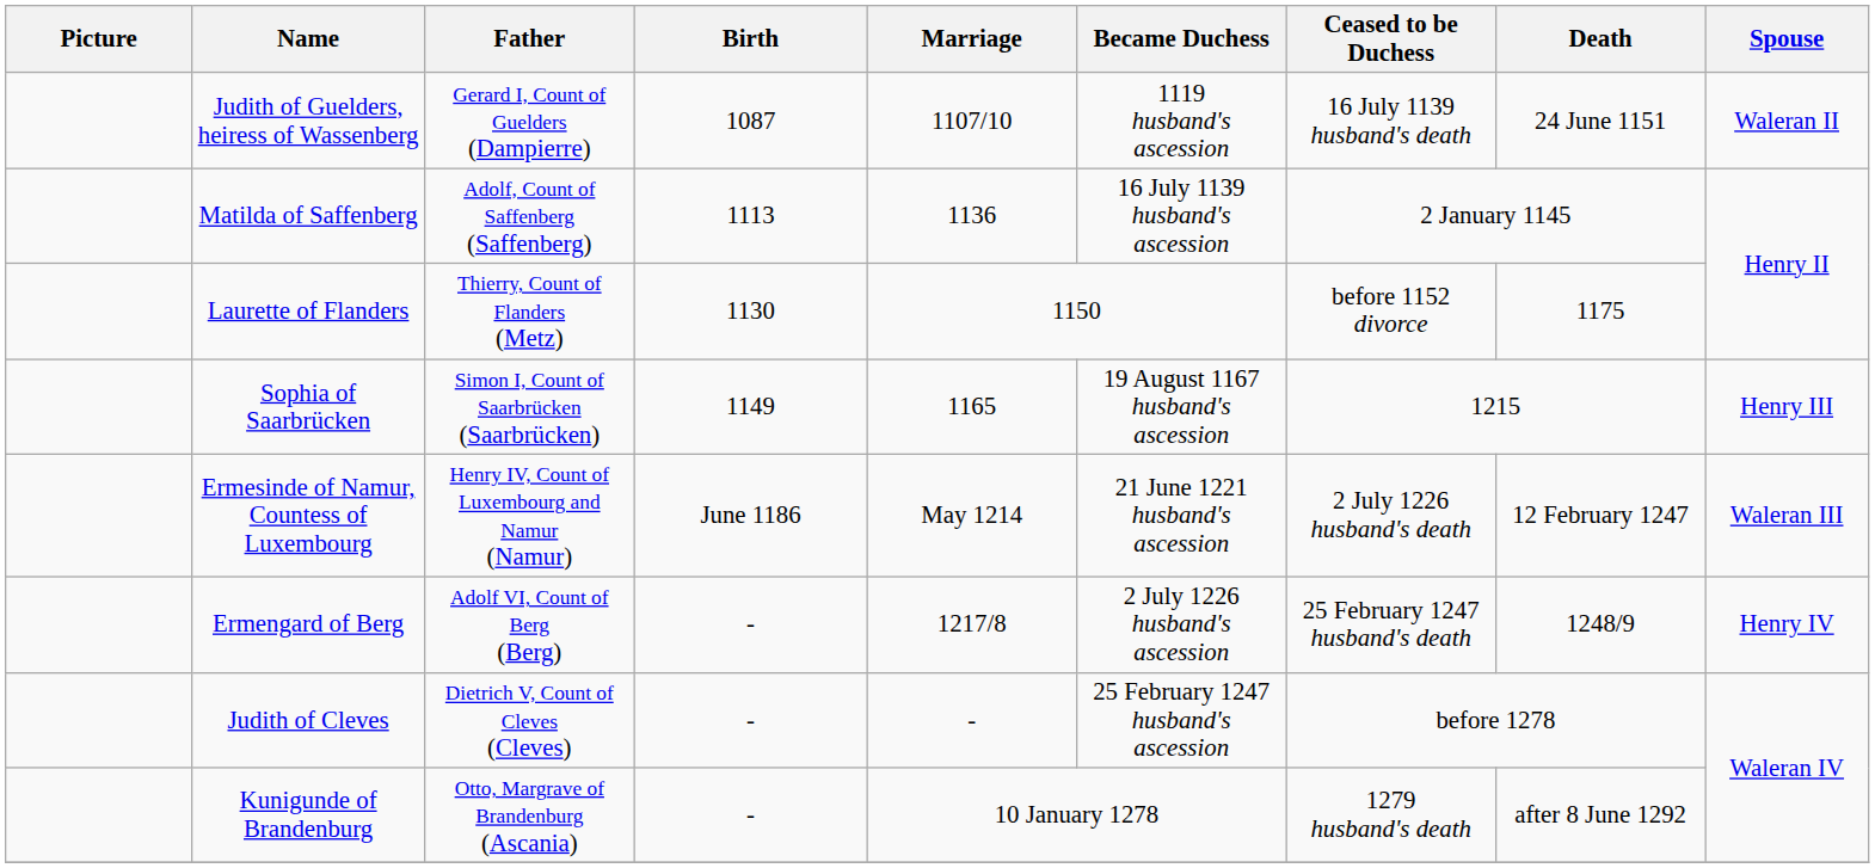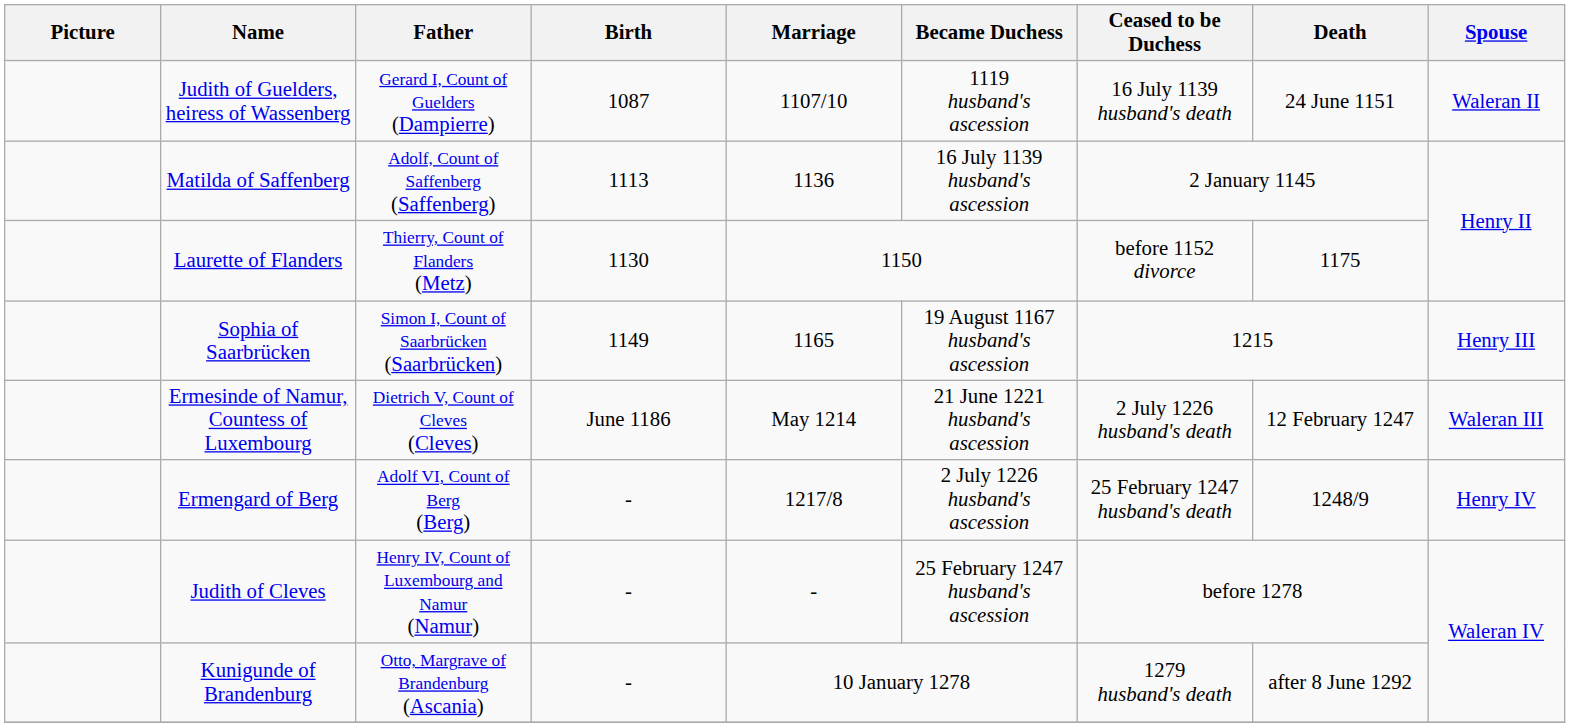Ermesinde of Namur, Countess of Luxembourg | Father: Henry IV, Count of Luxembourg and Namur (Namur) -> Dietrich V, Count of Cleves (Cleves)
Judith of Cleves | Father: Dietrich V, Count of Cleves (Cleves) -> Henry IV, Count of Luxembourg and Namur (Namur)
